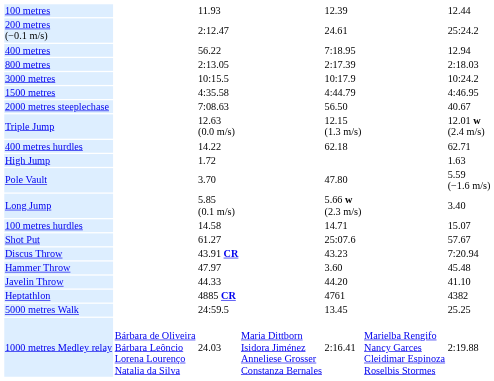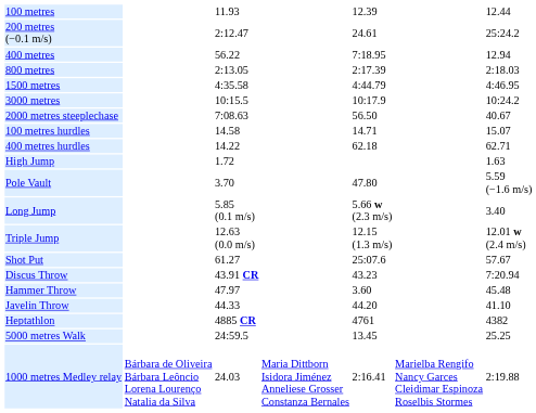rows swapped: 1500 metres <-> 3000 metres
rows swapped: 100 metres hurdles <-> Triple Jump
